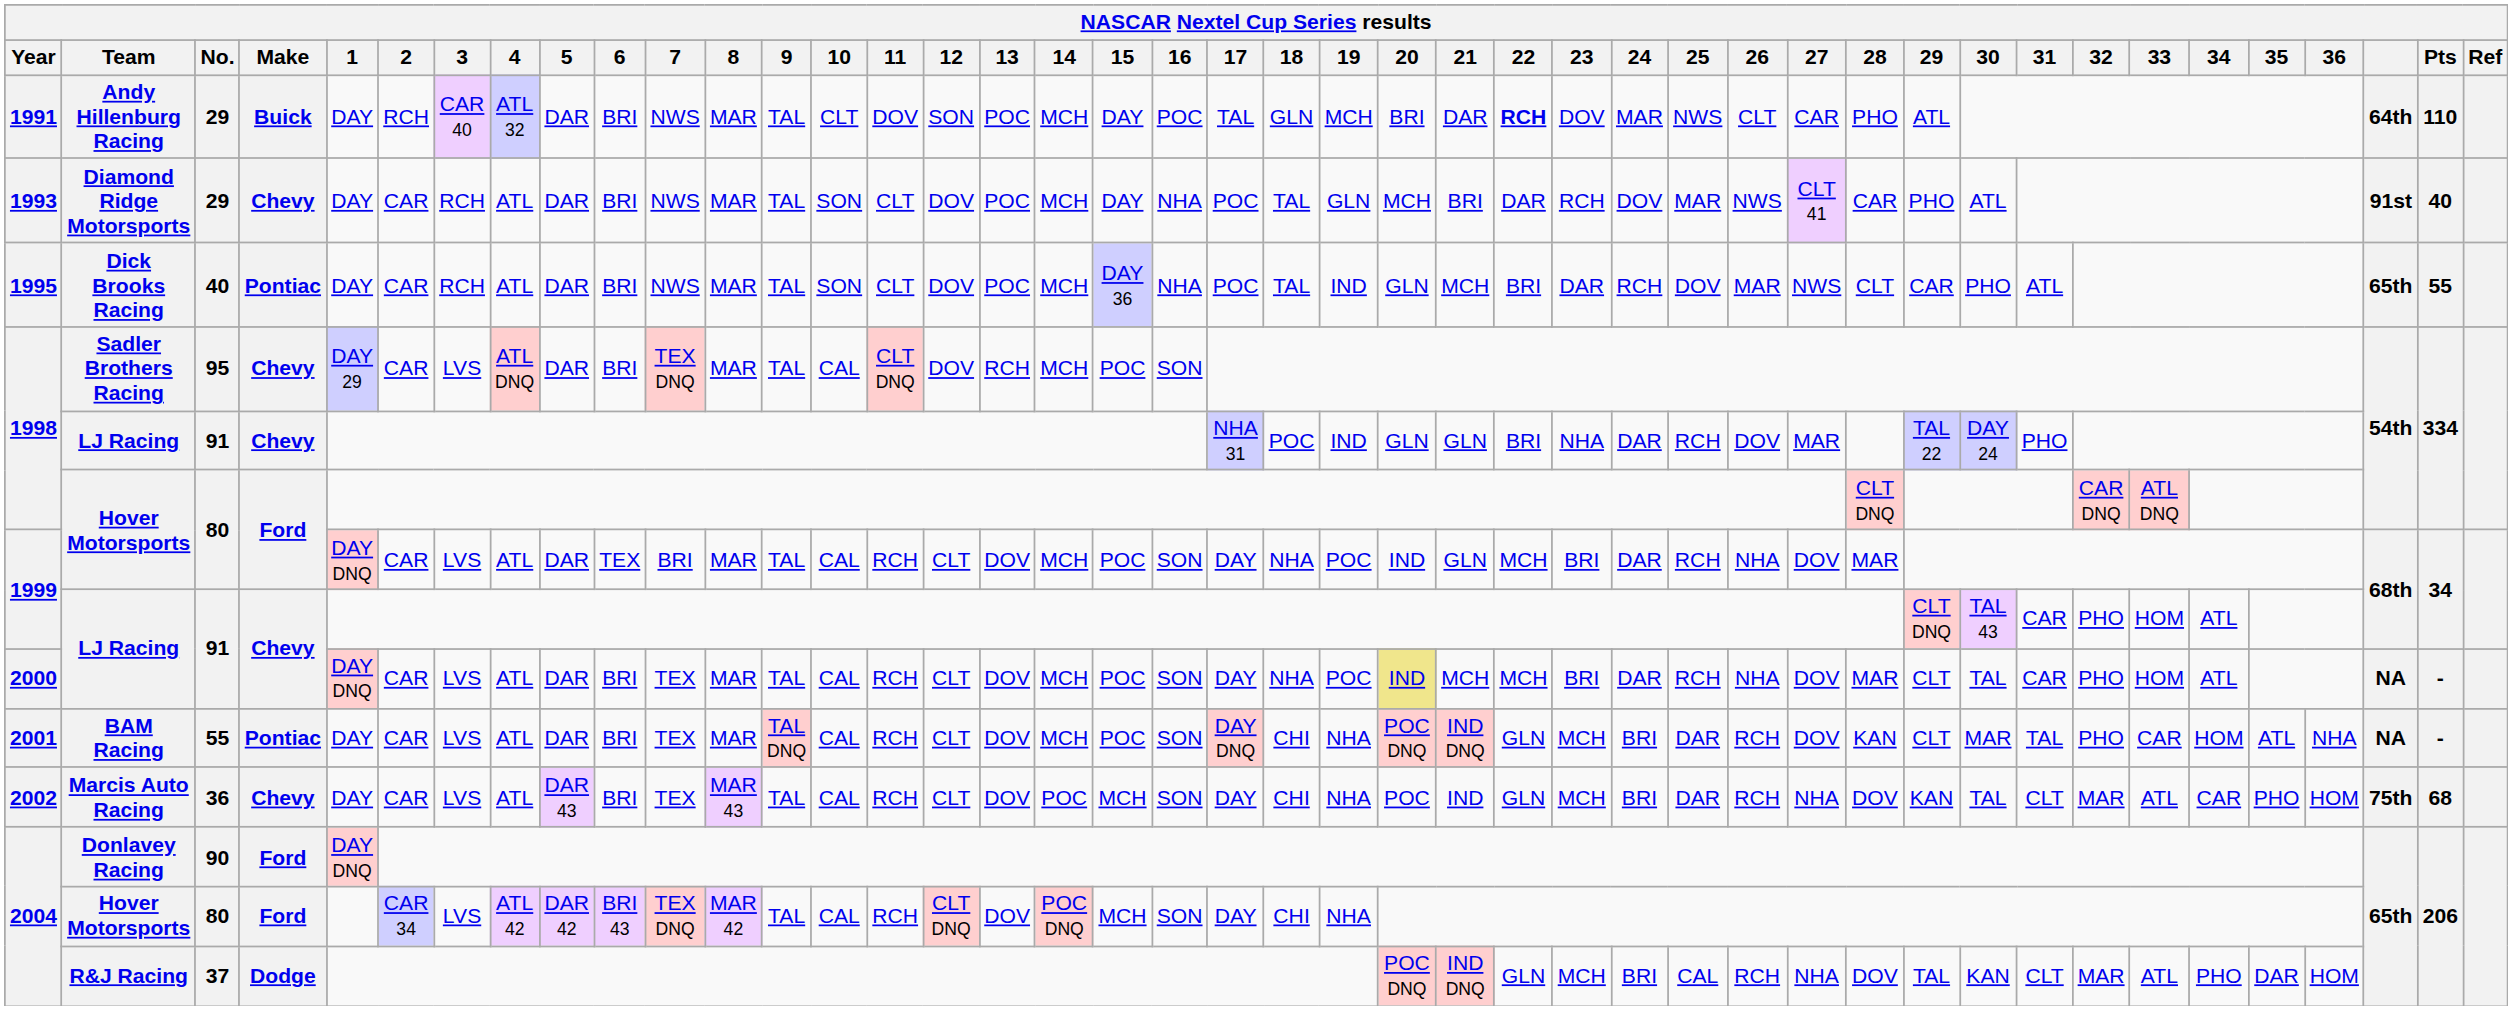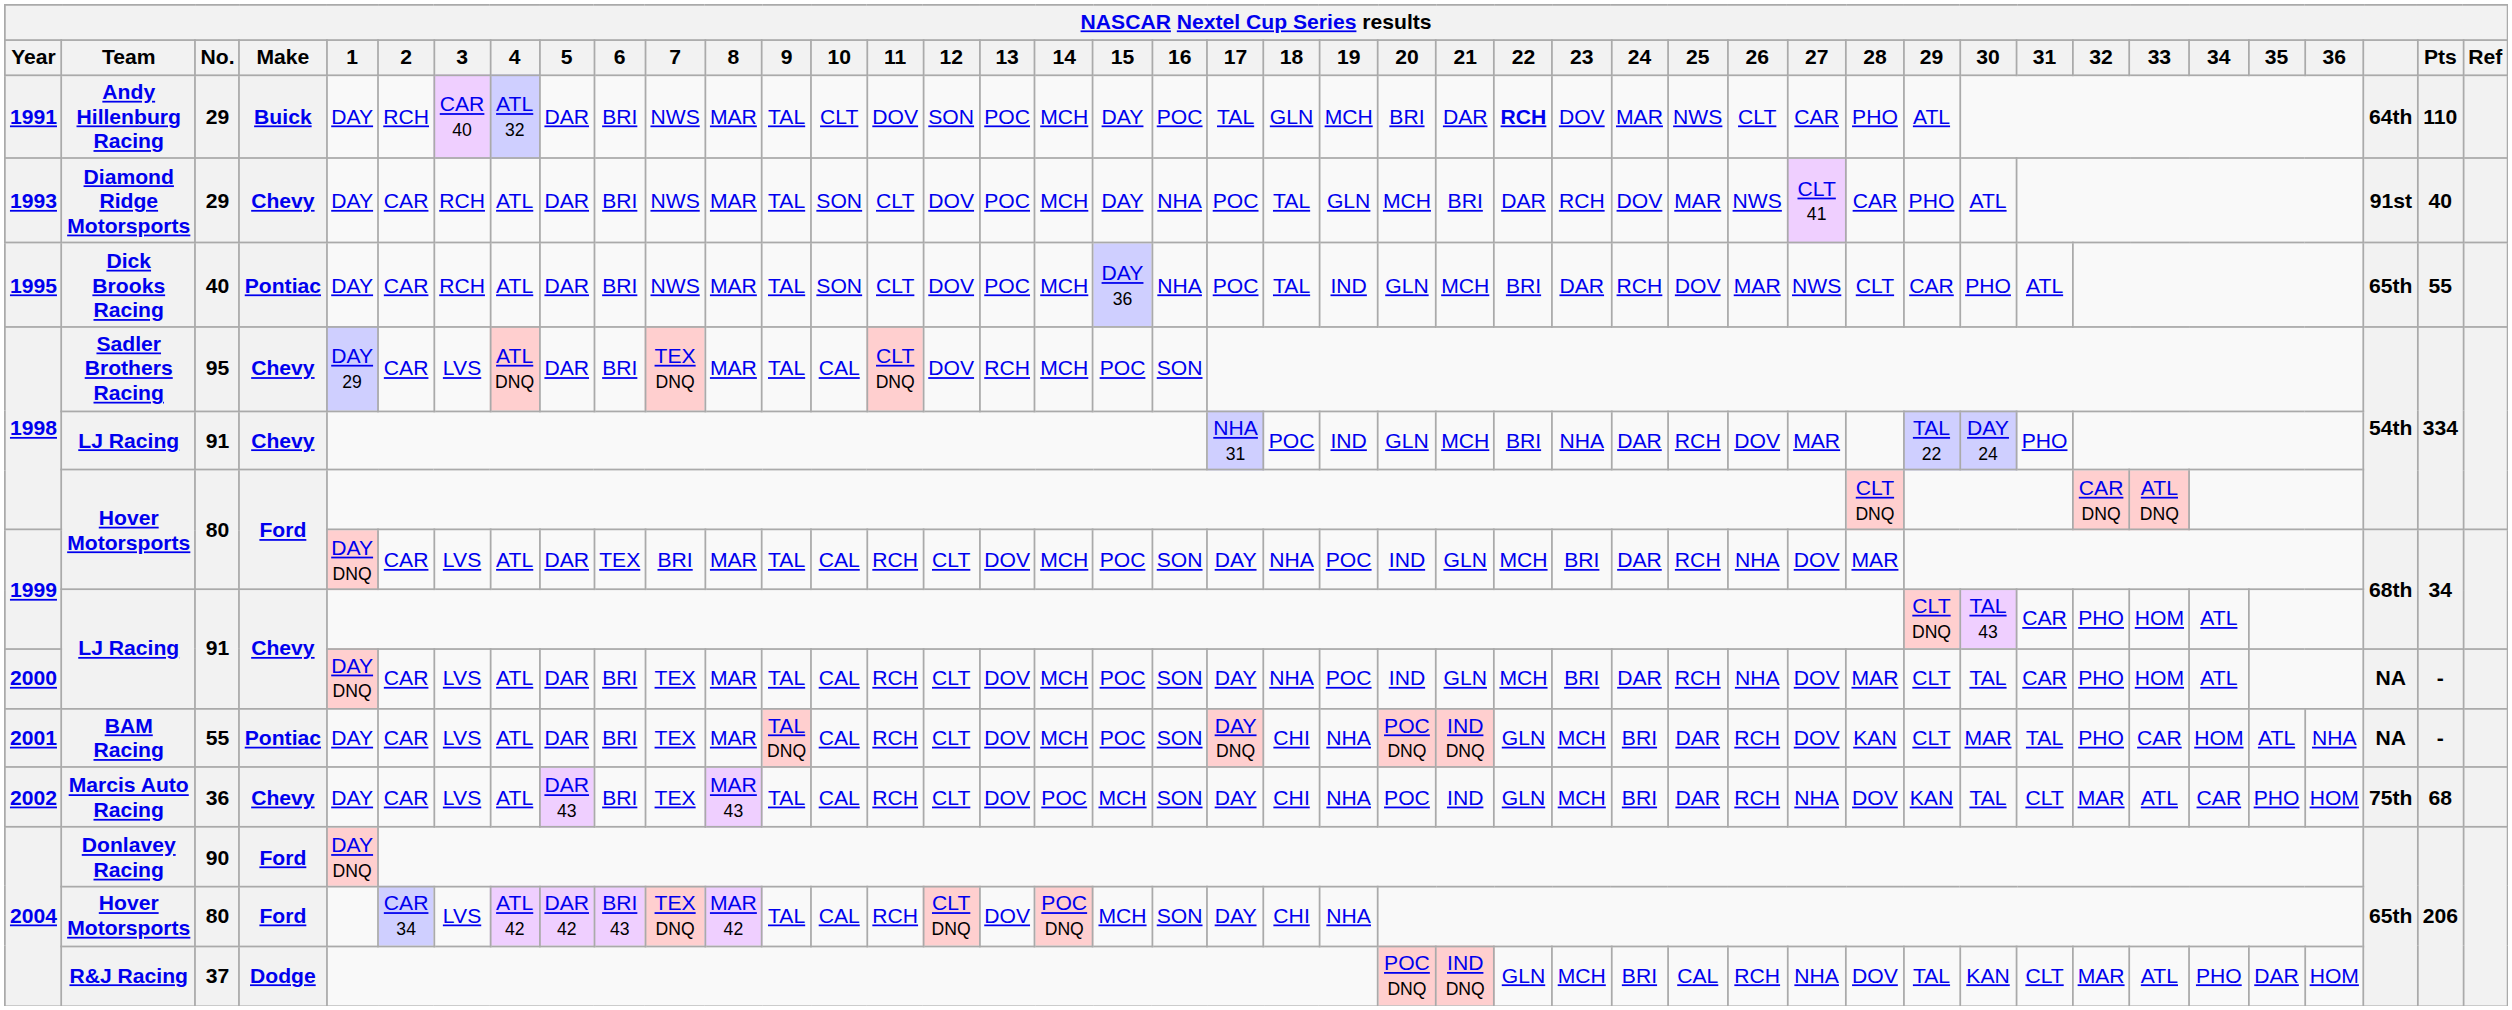1998 / LJ Racing | 21: GLN -> MCH
2000 / LJ Racing | 20: khaki background -> no background
2000 / LJ Racing | 21: MCH -> GLN
